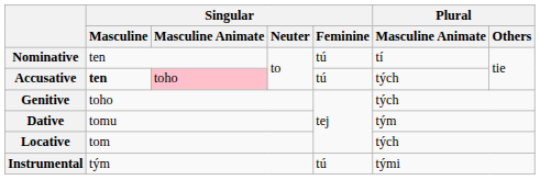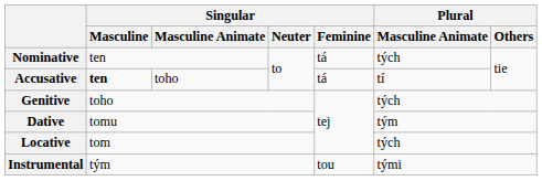Nominative | Singular / Feminine: tú -> tá
Nominative | Plural / Masculine Animate: tí -> tých
Accusative | Singular / Masculine Animate: pink background -> no background
Accusative | Singular / Feminine: tú -> tá
Accusative | Plural / Masculine Animate: tých -> tí
Instrumental | Singular / Feminine: tú -> tou
